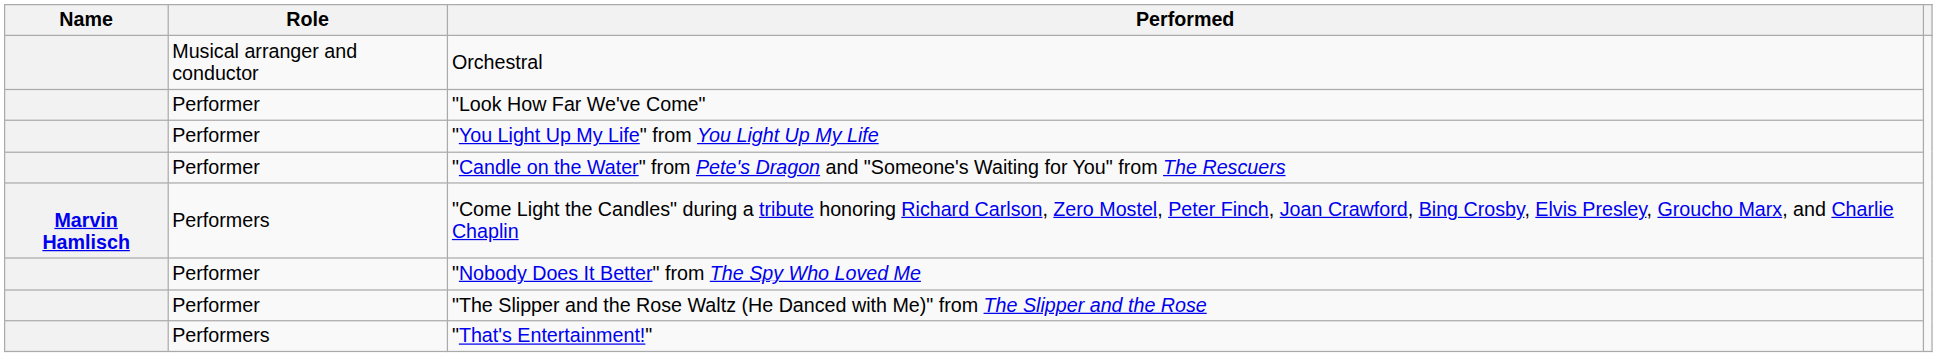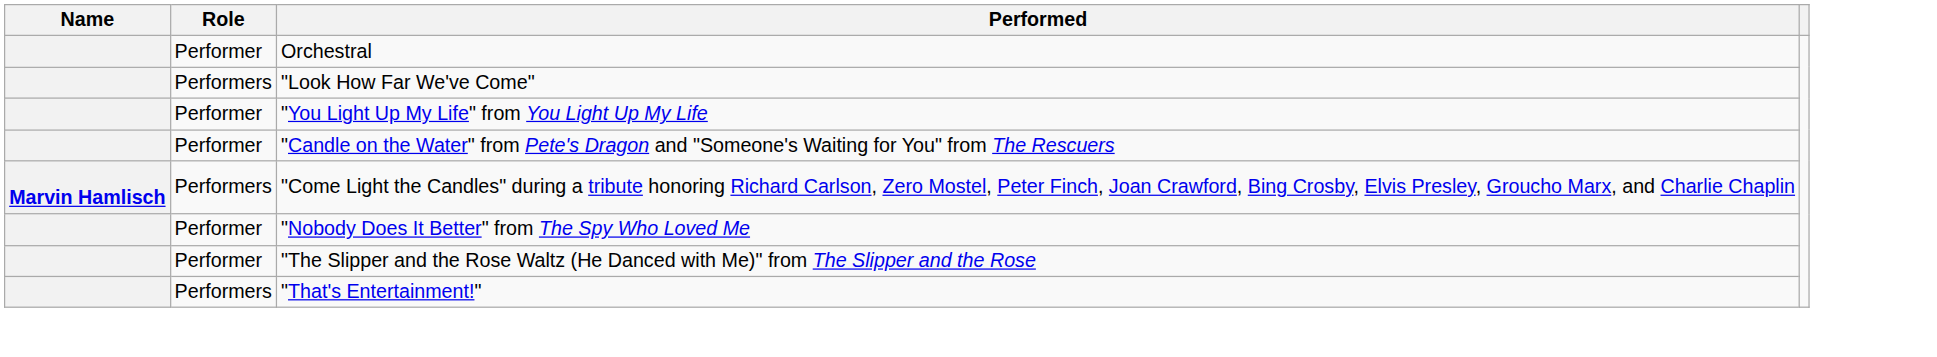Orchestral | Role: Musical arranger and conductor -> Performer
"Look How Far We've Come" | Role: Performer -> Performers
